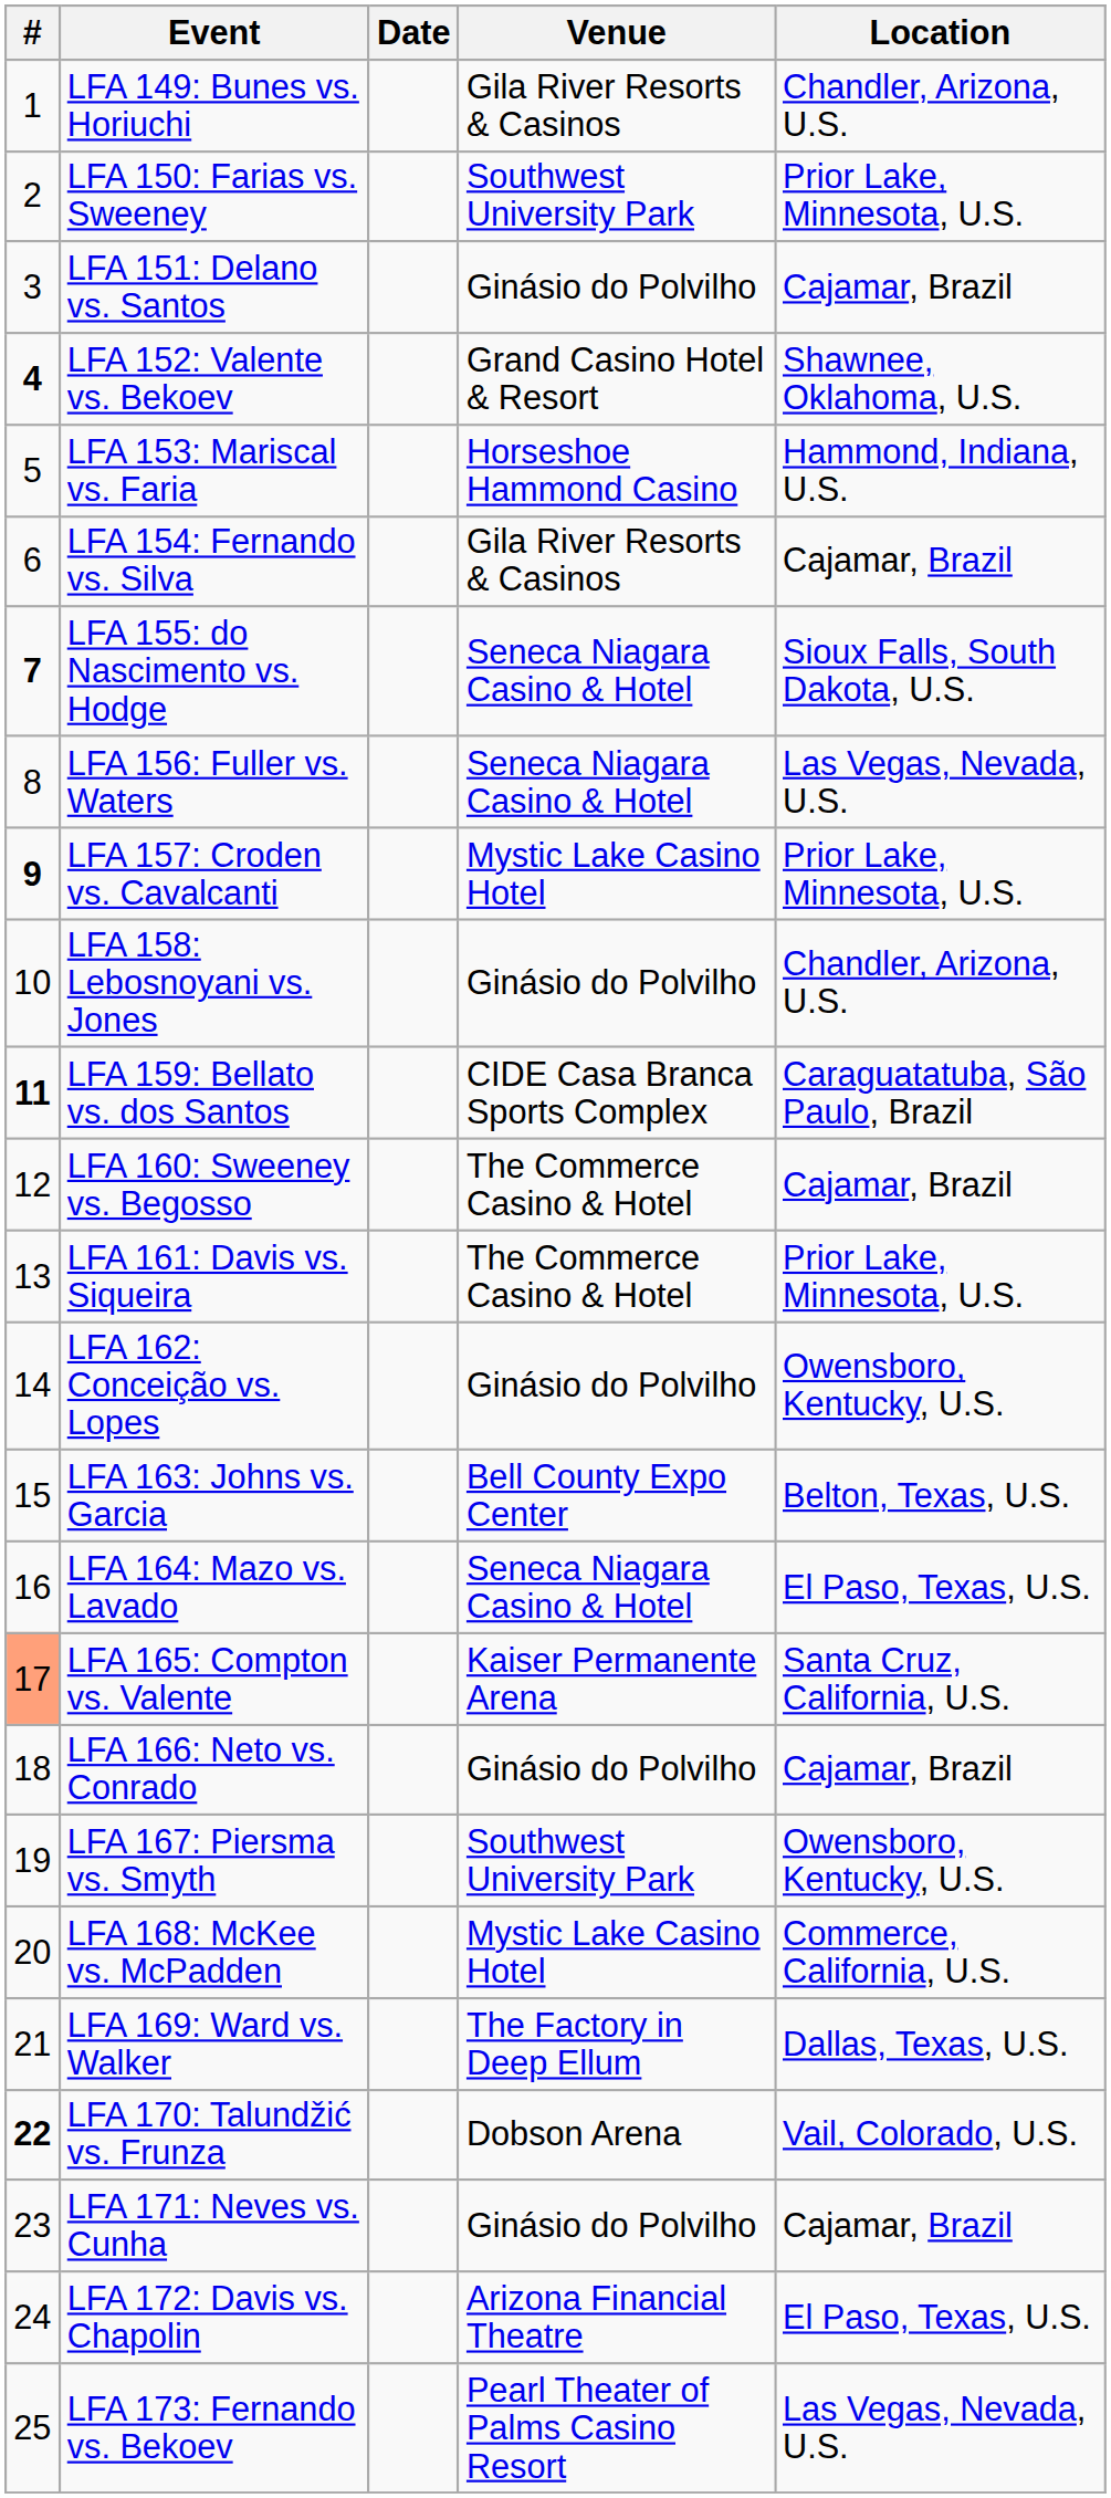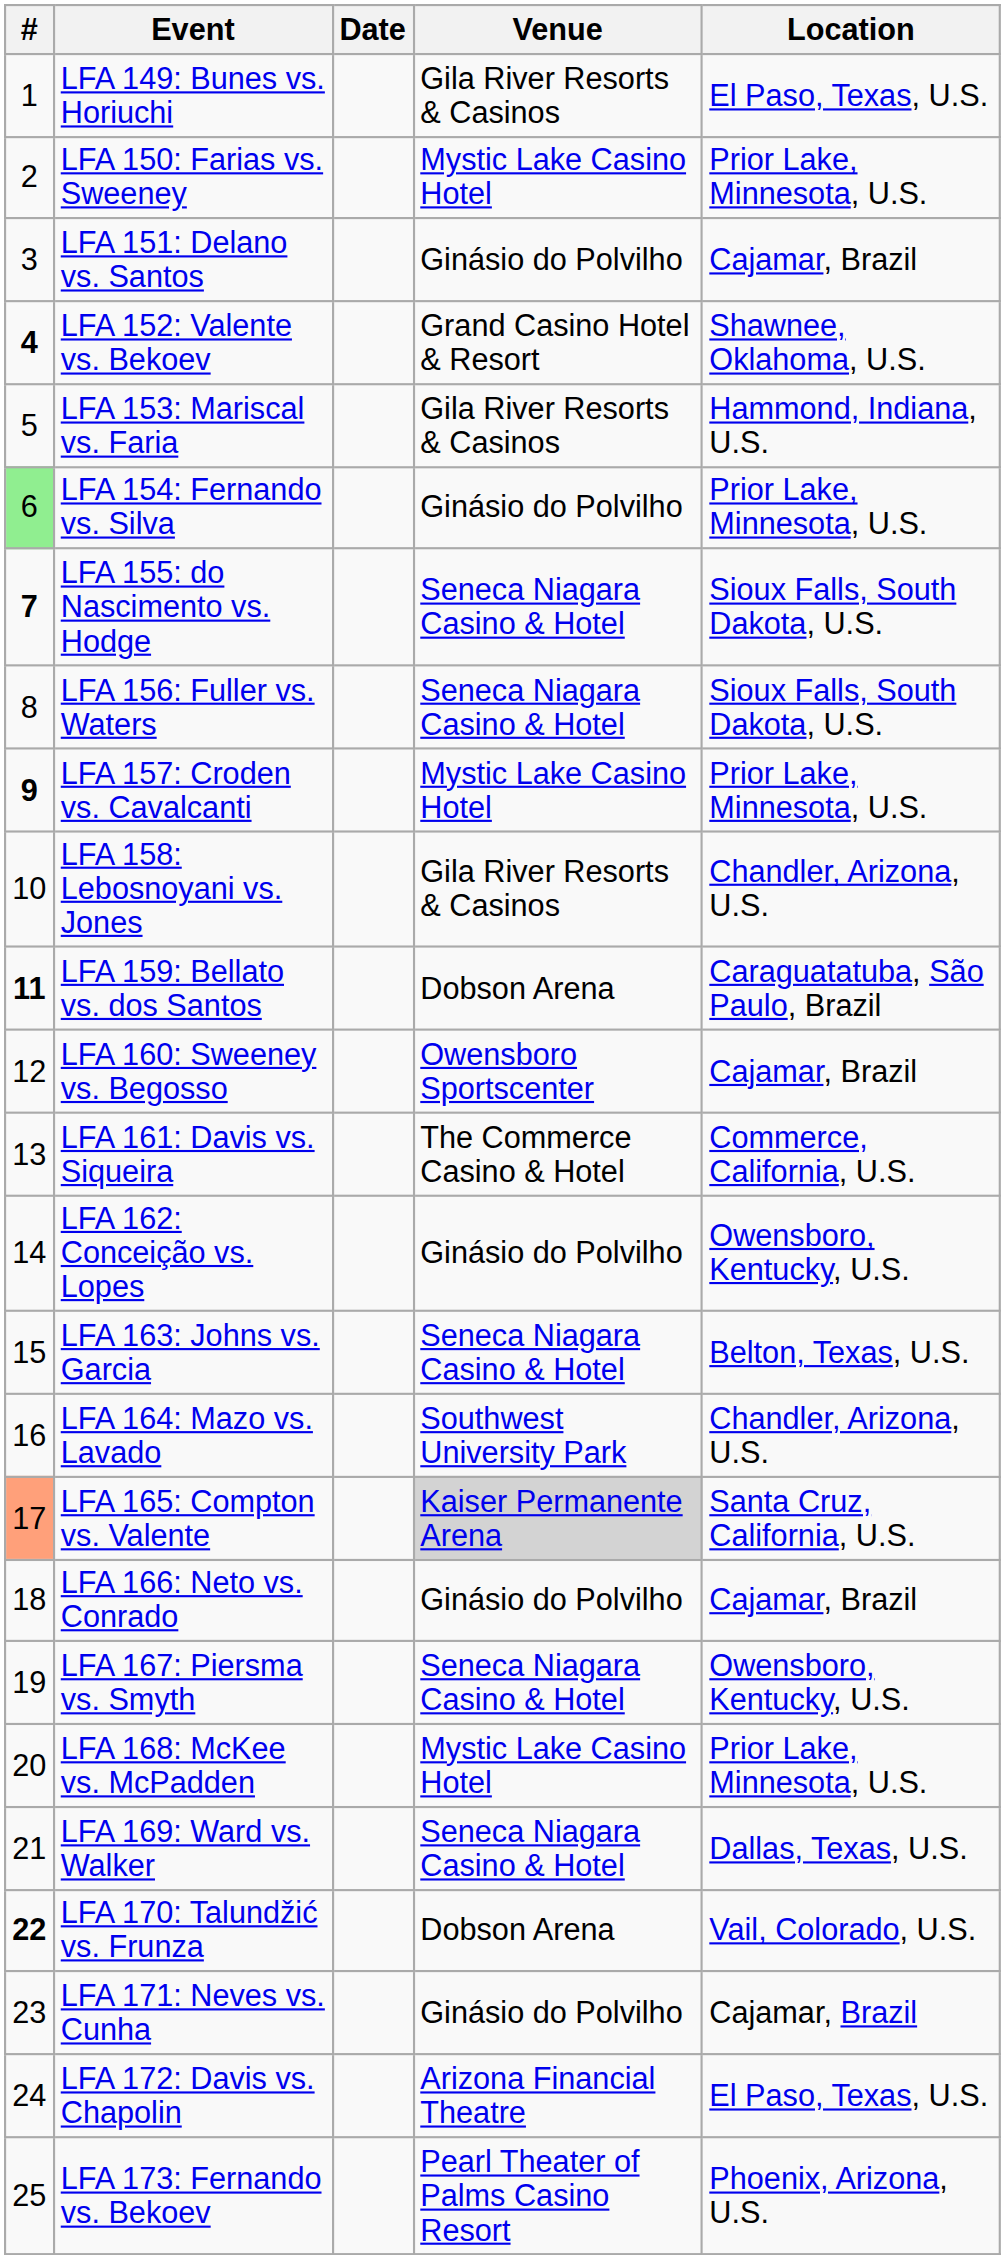LFA 149: Bunes vs. Horiuchi | Location: Chandler, Arizona, U.S. -> El Paso, Texas, U.S.
LFA 150: Farias vs. Sweeney | Venue: Southwest University Park -> Mystic Lake Casino Hotel
LFA 153: Mariscal vs. Faria | Venue: Horseshoe Hammond Casino -> Gila River Resorts & Casinos
LFA 154: Fernando vs. Silva | #: no background -> lightgreen background
LFA 154: Fernando vs. Silva | Venue: Gila River Resorts & Casinos -> Ginásio do Polvilho
LFA 154: Fernando vs. Silva | Location: Cajamar, Brazil -> Prior Lake, Minnesota, U.S.
LFA 156: Fuller vs. Waters | Location: Las Vegas, Nevada, U.S. -> Sioux Falls, South Dakota, U.S.
LFA 158: Lebosnoyani vs. Jones | Venue: Ginásio do Polvilho -> Gila River Resorts & Casinos
LFA 159: Bellato vs. dos Santos | Venue: CIDE Casa Branca Sports Complex -> Dobson Arena
LFA 160: Sweeney vs. Begosso | Venue: The Commerce Casino & Hotel -> Owensboro Sportscenter
LFA 161: Davis vs. Siqueira | Location: Prior Lake, Minnesota, U.S. -> Commerce, California, U.S.
LFA 163: Johns vs. Garcia | Venue: Bell County Expo Center -> Seneca Niagara Casino & Hotel
LFA 164: Mazo vs. Lavado | Venue: Seneca Niagara Casino & Hotel -> Southwest University Park
LFA 164: Mazo vs. Lavado | Location: El Paso, Texas, U.S. -> Chandler, Arizona, U.S.
LFA 165: Compton vs. Valente | Venue: no background -> lightgrey background
LFA 167: Piersma vs. Smyth | Venue: Southwest University Park -> Seneca Niagara Casino & Hotel
LFA 168: McKee vs. McPadden | Location: Commerce, California, U.S. -> Prior Lake, Minnesota, U.S.
LFA 169: Ward vs. Walker | Venue: The Factory in Deep Ellum -> Seneca Niagara Casino & Hotel
LFA 173: Fernando vs. Bekoev | Location: Las Vegas, Nevada, U.S. -> Phoenix, Arizona, U.S.
